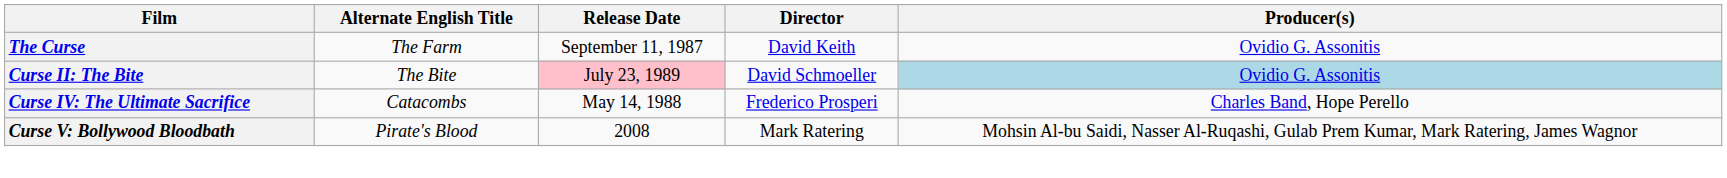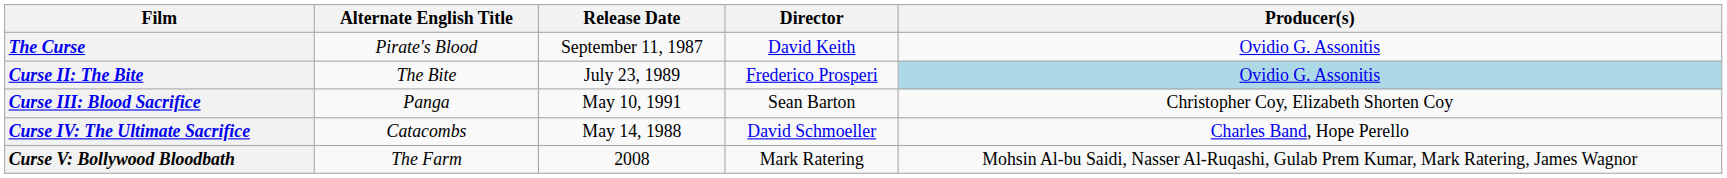The Curse | Alternate English Title: The Farm -> Pirate's Blood
Curse II: The Bite | Release Date: pink background -> no background
Curse II: The Bite | Director: David Schmoeller -> Frederico Prosperi
+ row: Curse III: Blood Sacrifice | Panga | May 10, 1991 | Sean Barton | Christopher Coy, Elizabeth Shorten Coy
Curse IV: The Ultimate Sacrifice | Director: Frederico Prosperi -> David Schmoeller
Curse V: Bollywood Bloodbath | Alternate English Title: Pirate's Blood -> The Farm
